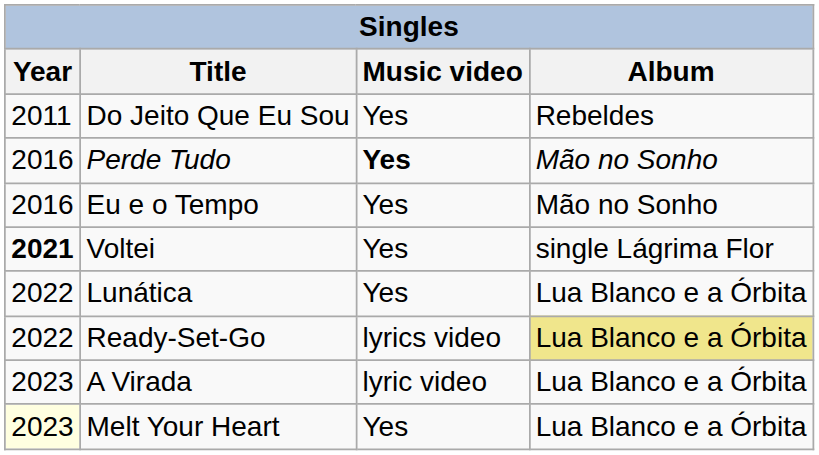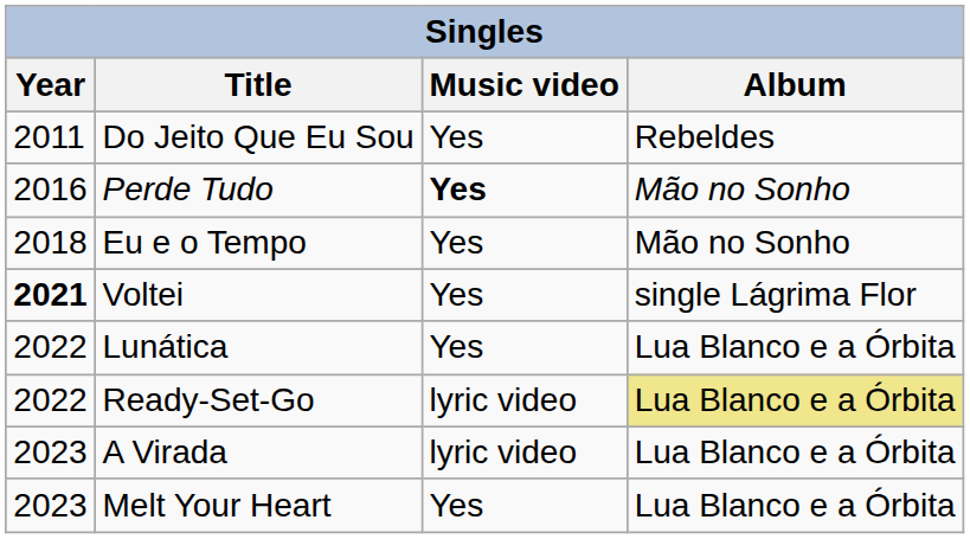Eu e o Tempo | Year: 2016 -> 2018
Ready-Set-Go | Music video: lyrics video -> lyric video
Melt Your Heart | Year: lightyellow background -> no background
